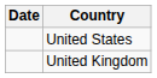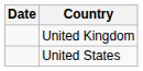rows swapped: United Kingdom <-> United States
